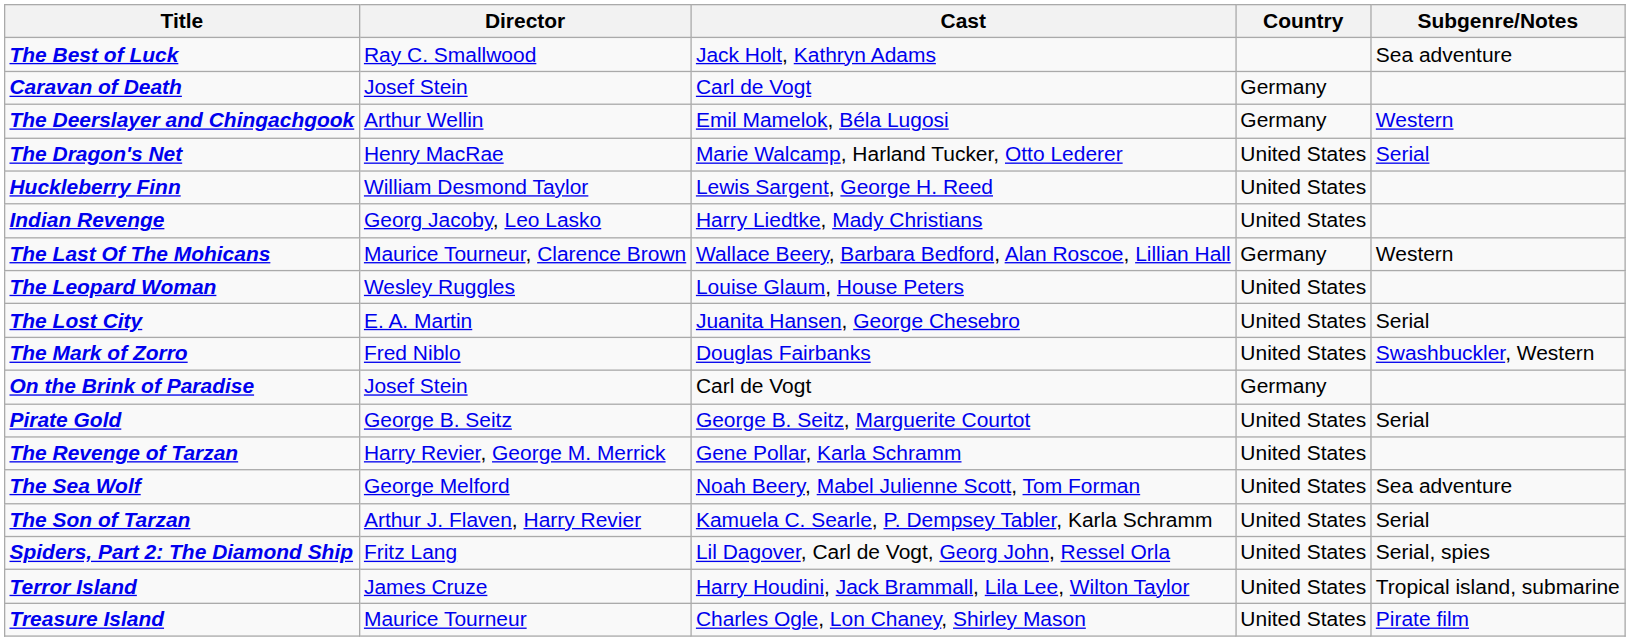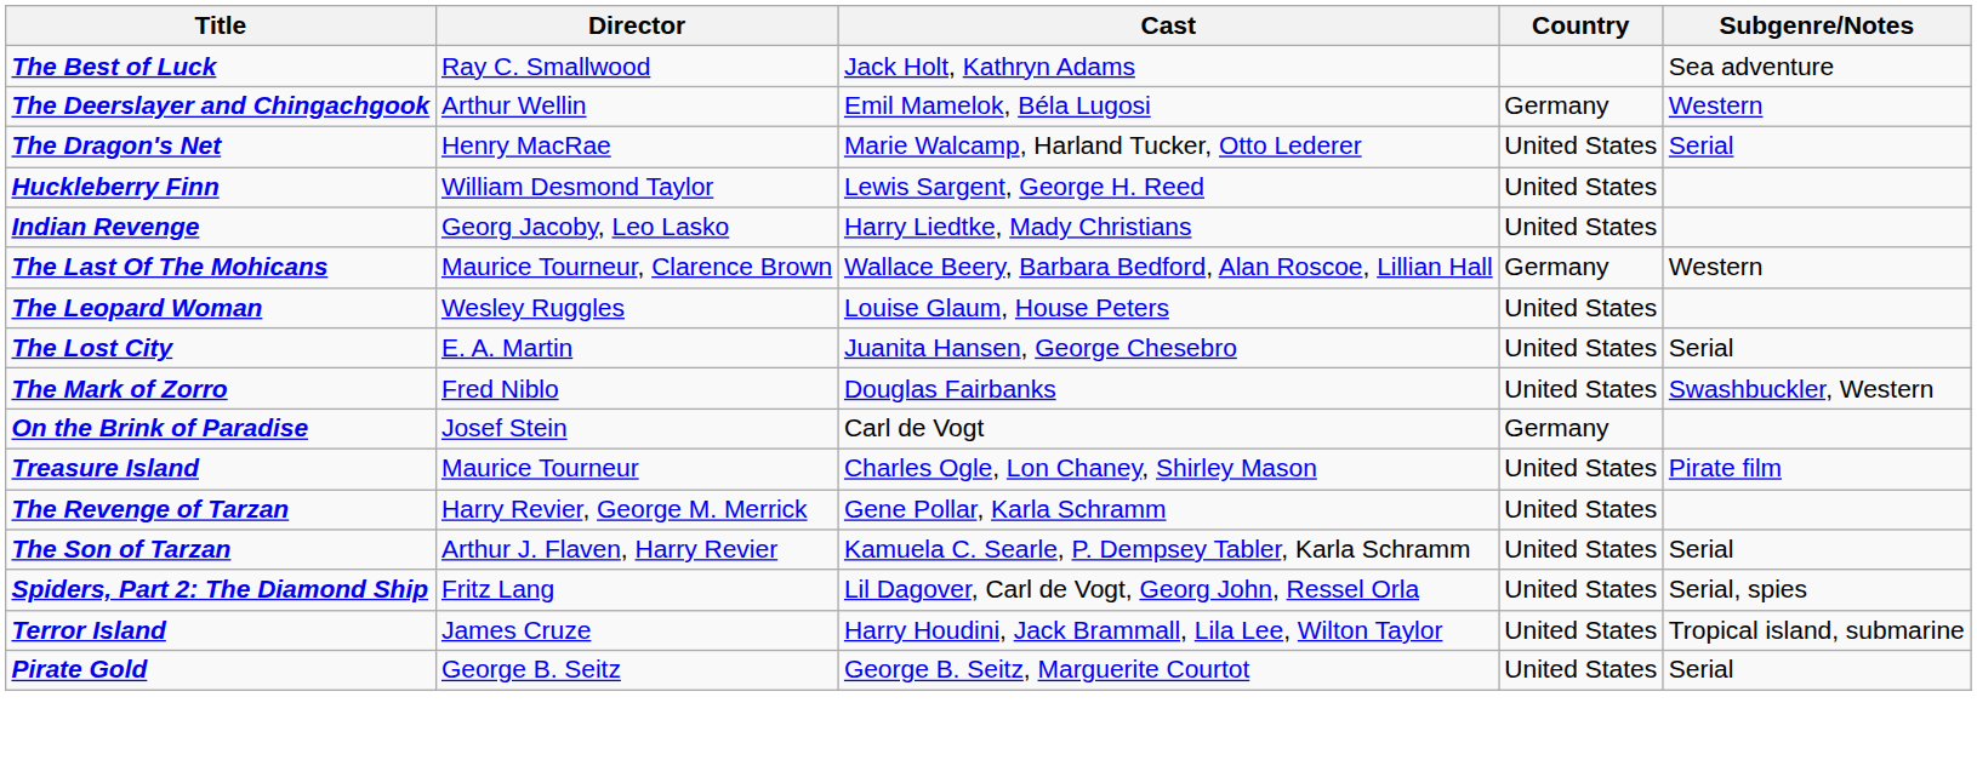- row: Caravan of Death | Josef Stein | Carl de Vogt | Germany
rows swapped: Pirate Gold <-> Treasure Island
- row: The Sea Wolf | George Melford | Noah Beery, Mabel Julienne Scott, Tom Forman | United States | Sea adventure
